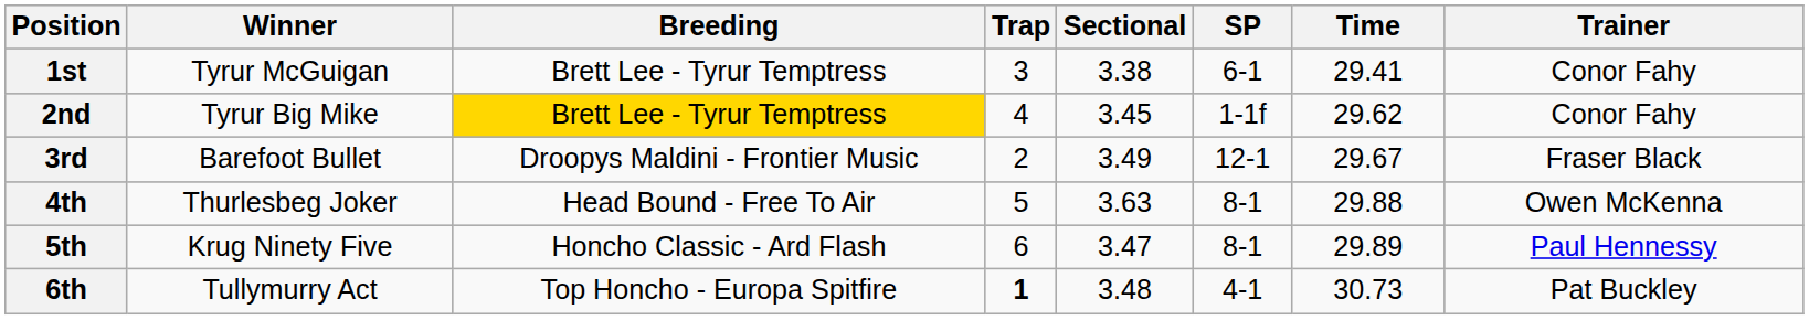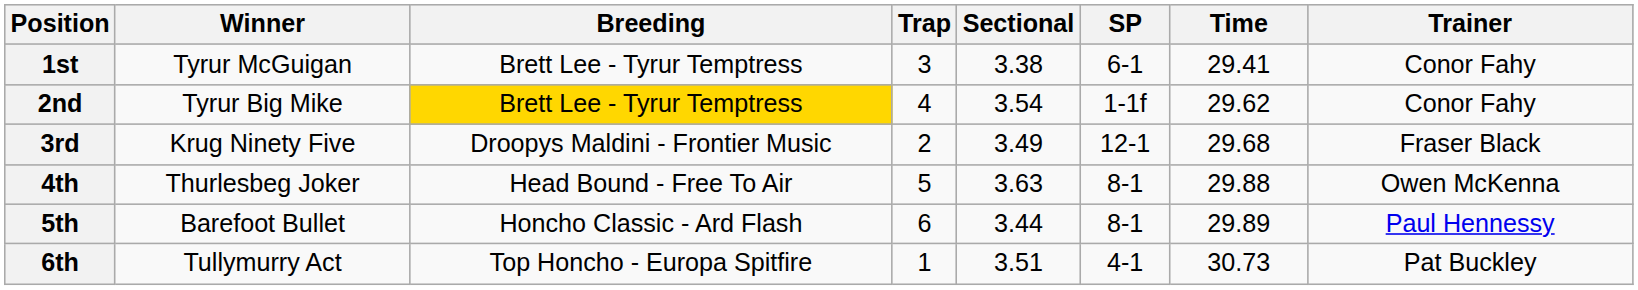2nd | Sectional: 3.45 -> 3.54
3rd | Winner: Barefoot Bullet -> Krug Ninety Five
3rd | Time: 29.67 -> 29.68
5th | Winner: Krug Ninety Five -> Barefoot Bullet
5th | Sectional: 3.47 -> 3.44
6th | Trap: bold -> normal
6th | Sectional: 3.48 -> 3.51
